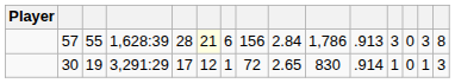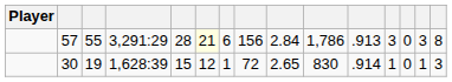57 | column 4: 1,628:39 -> 3,291:29
30 | column 4: 3,291:29 -> 1,628:39
30 | column 5: 17 -> 15
